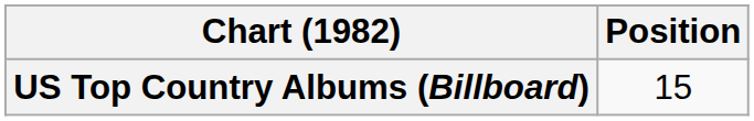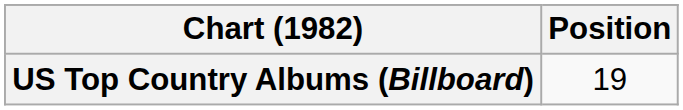US Top Country Albums (Billboard) | Position: 15 -> 19
